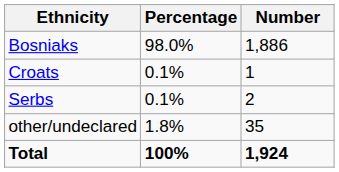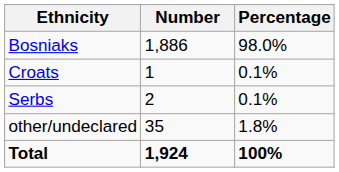columns swapped: Number <-> Percentage
